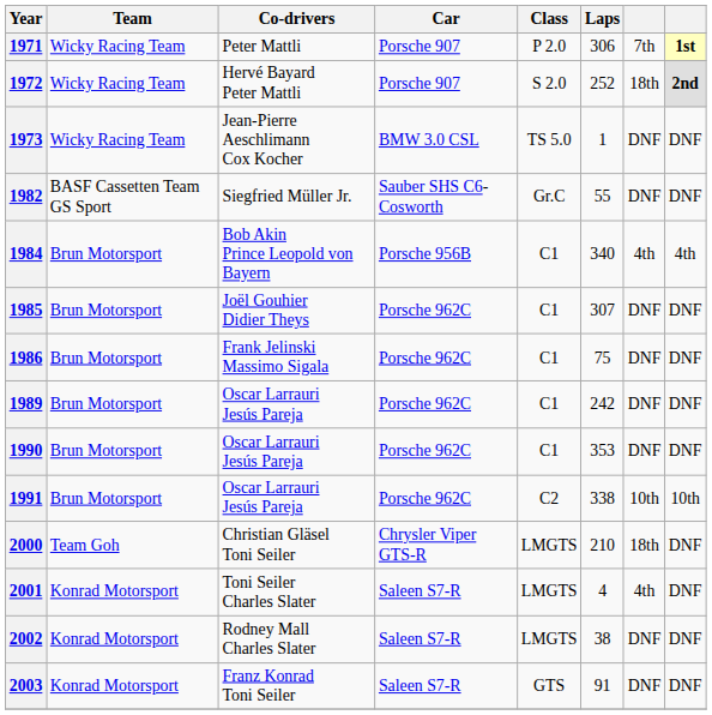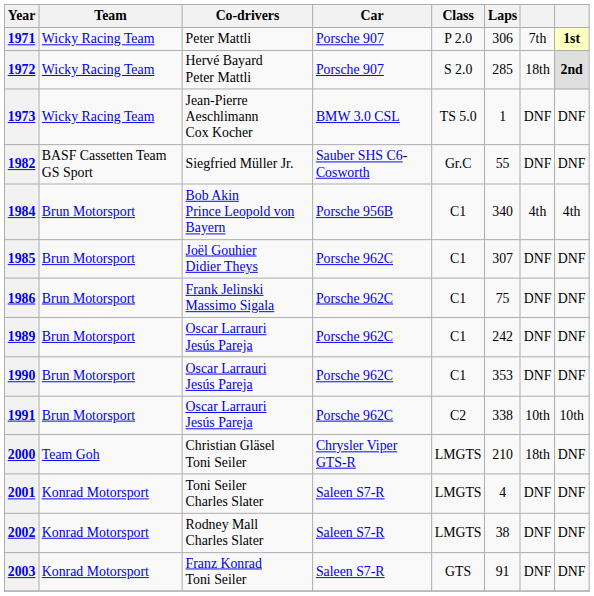1972 | Laps: 252 -> 285
2001 | column 7: 4th -> DNF
